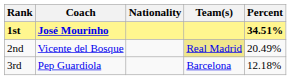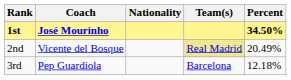1st | Percent: 34.51% -> 34.50%
